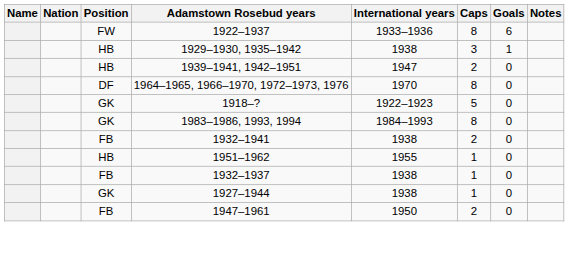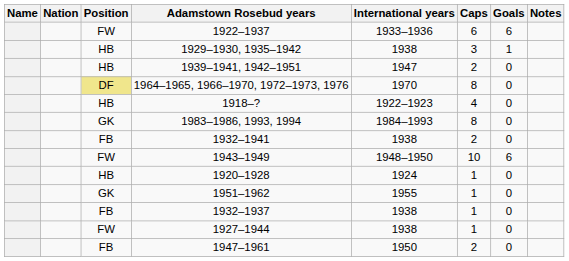1922–1937 | Caps: 8 -> 6
1964–1965, 1966–1970, 1972–1973, 1976 | Position: no background -> khaki background
1918–? | Position: GK -> HB
1918–? | Caps: 5 -> 4
+ row: FW | 1943–1949 | 1948–1950 | 10 | 6
+ row: HB | 1920–1928 | 1924 | 1 | 0
1951–1962 | Position: HB -> GK
1927–1944 | Position: GK -> FW
